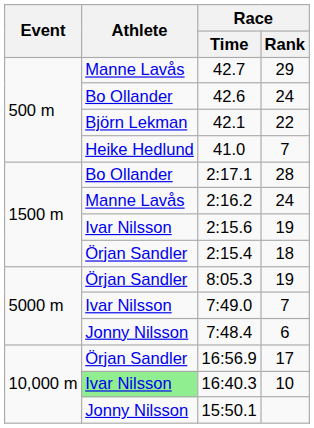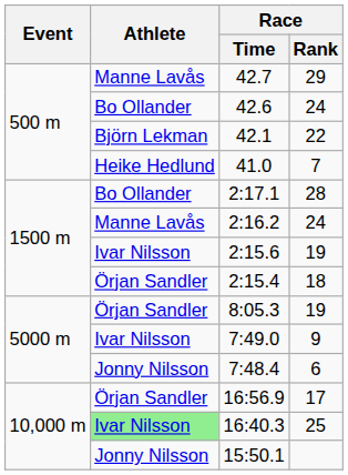7:49.0 | Race / Rank: 7 -> 9
16:40.3 | Race / Rank: 10 -> 25
